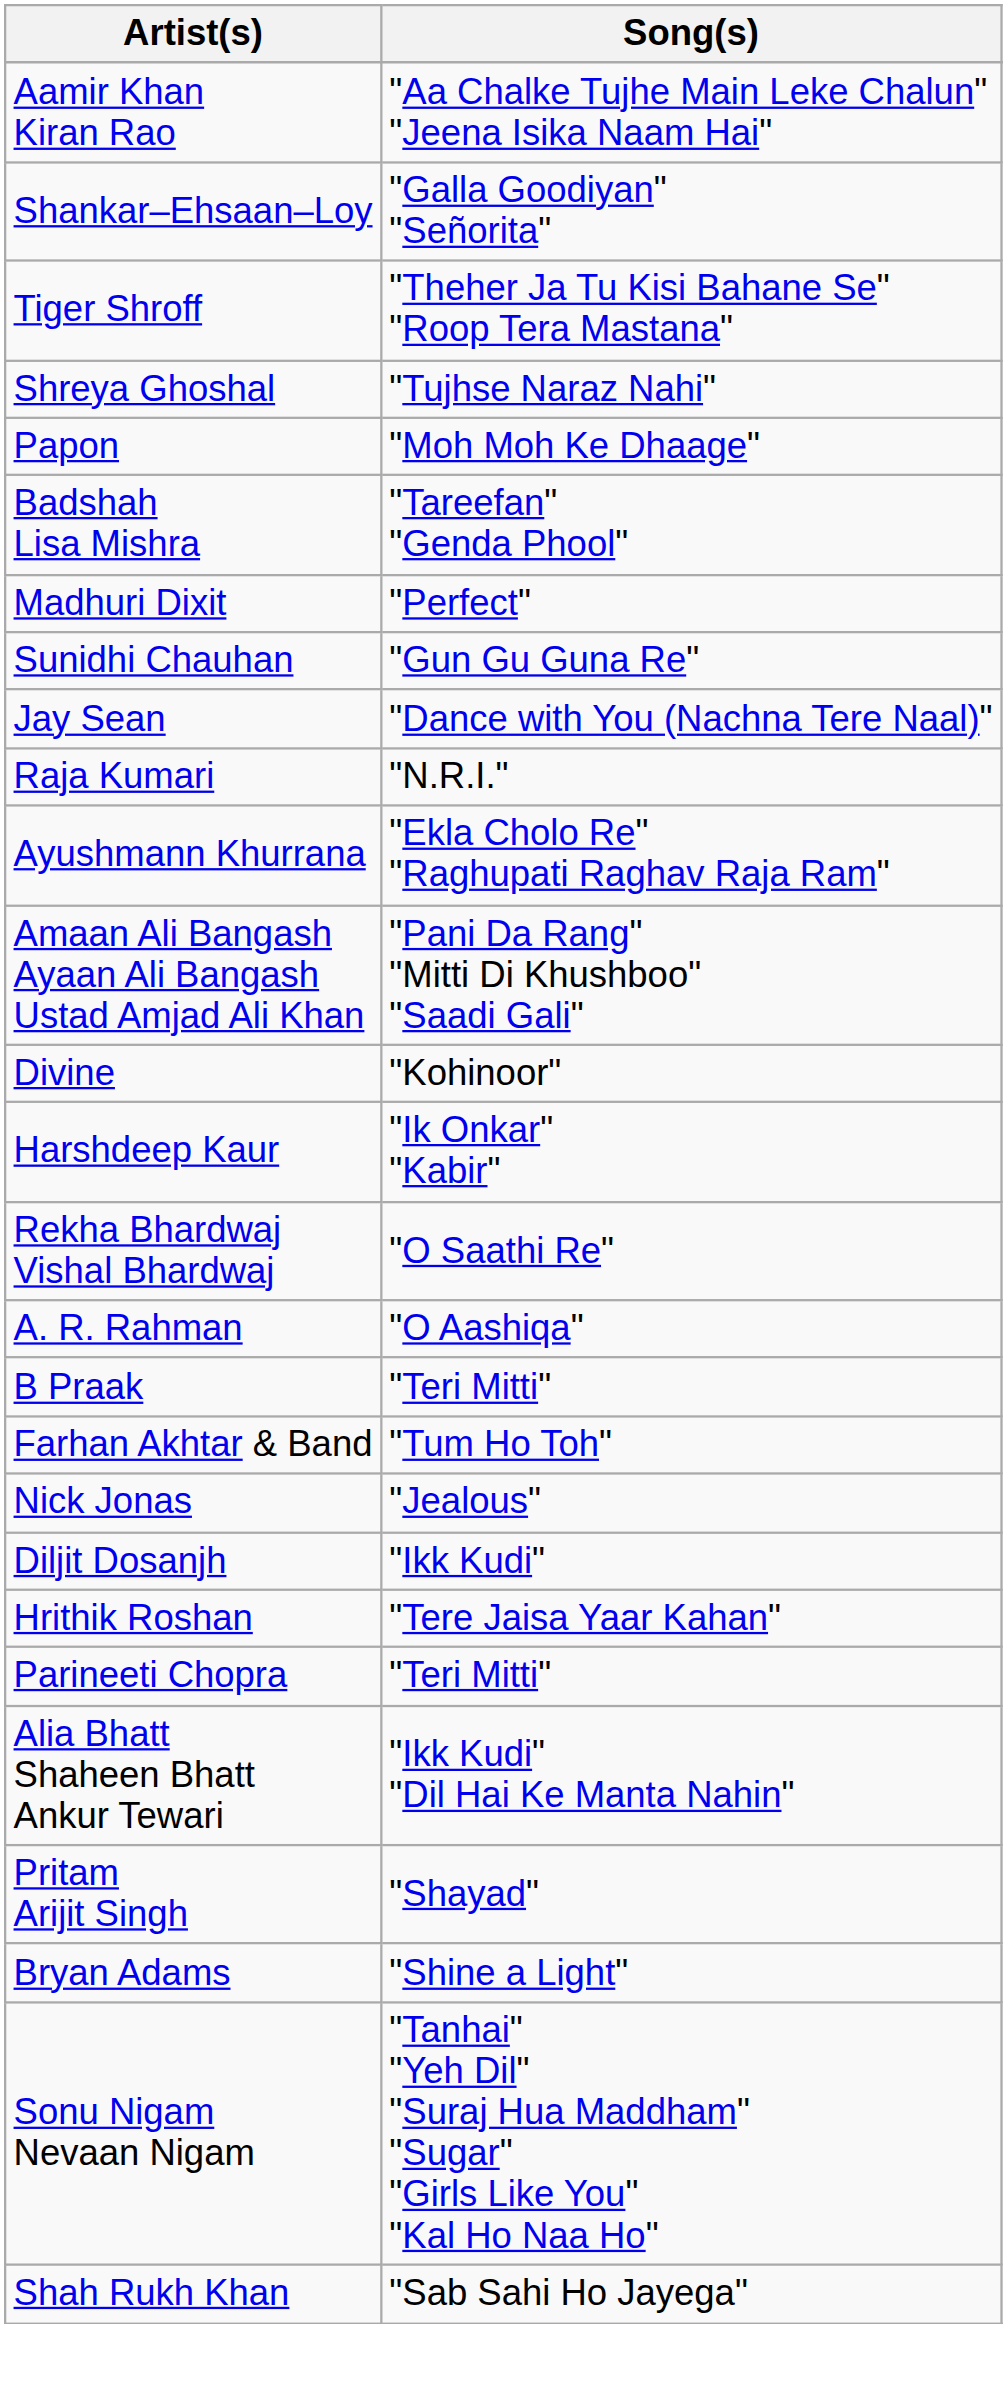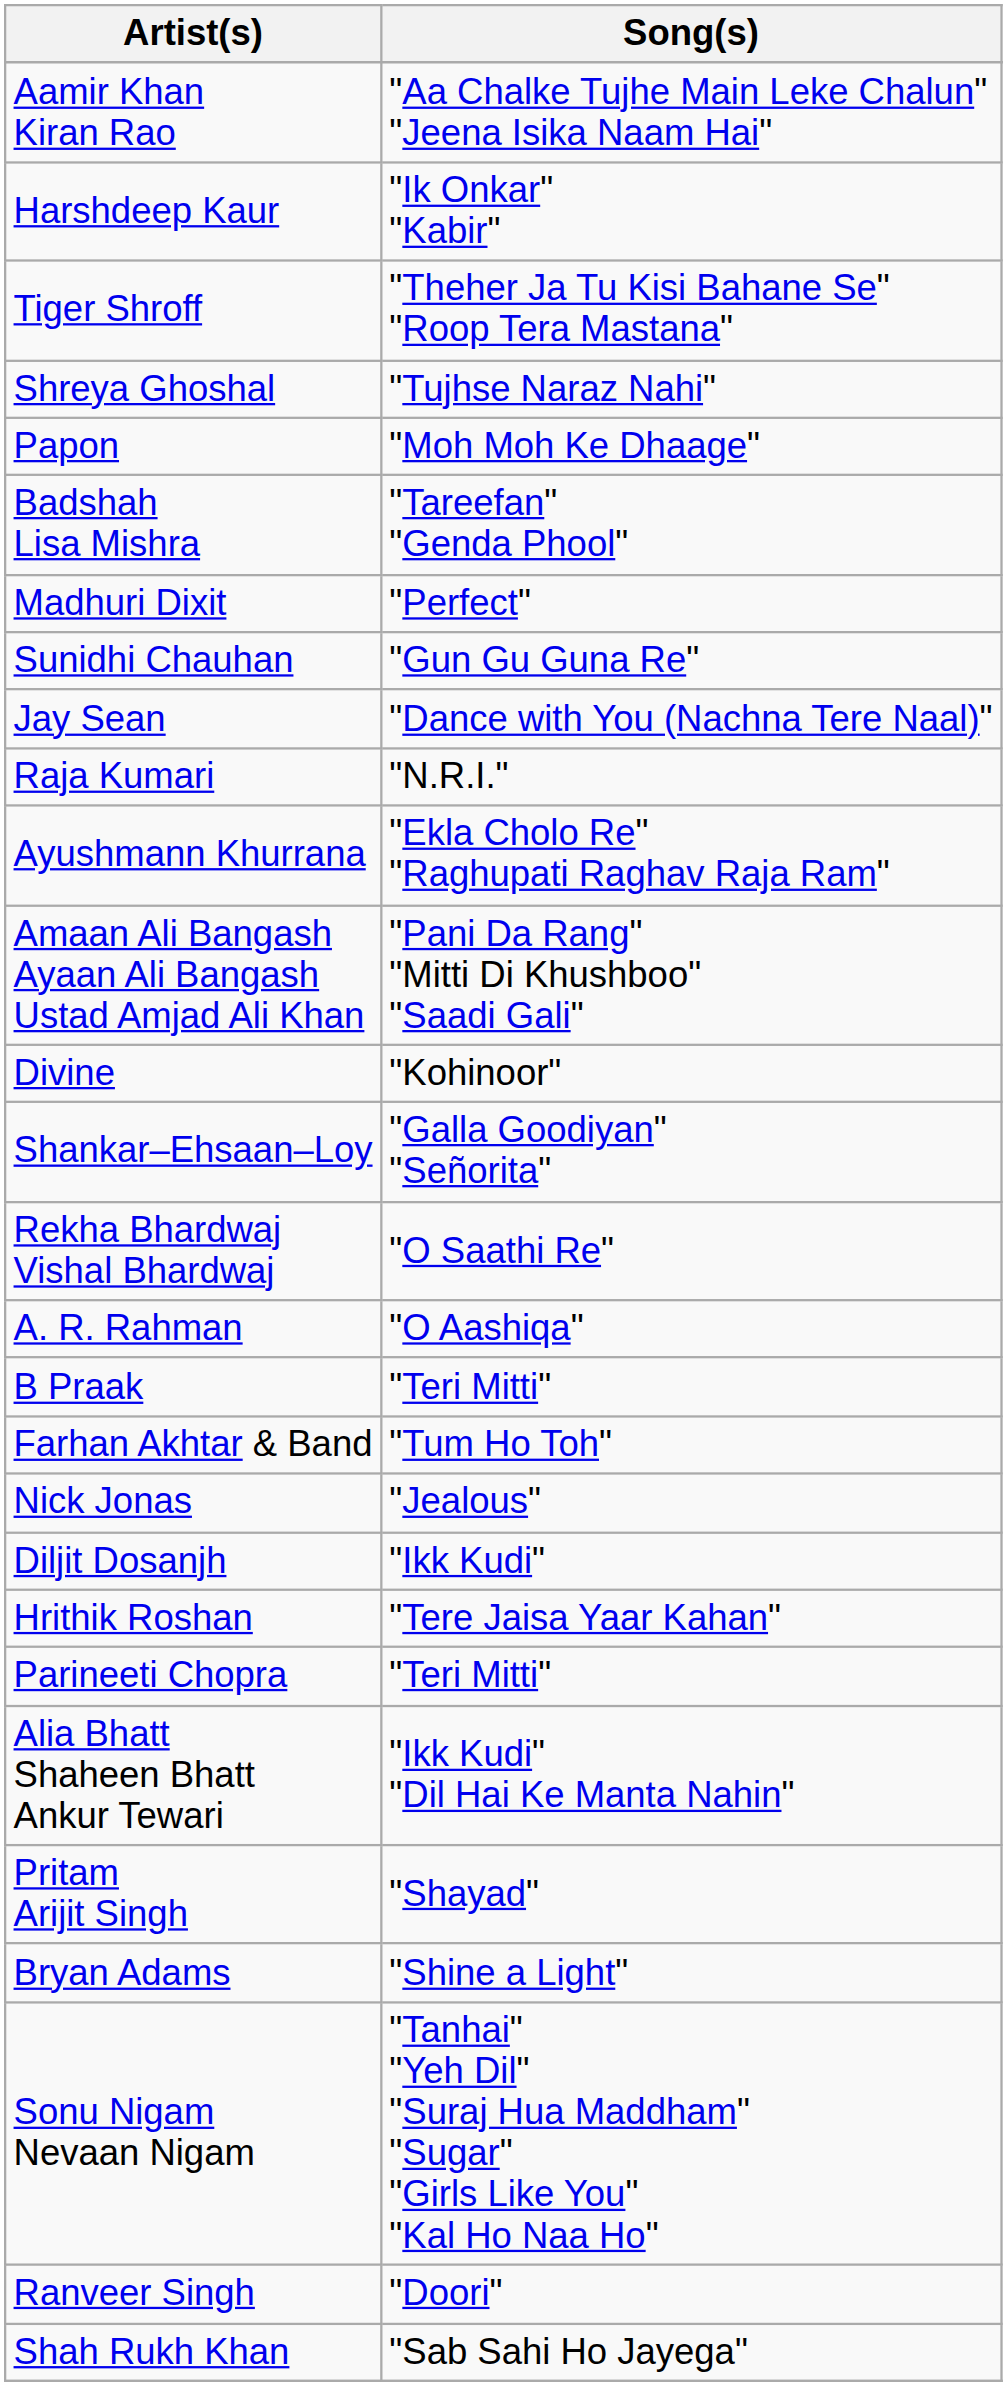rows swapped: Shankar–Ehsaan–Loy <-> Harshdeep Kaur
+ row: Ranveer Singh | "Doori"
